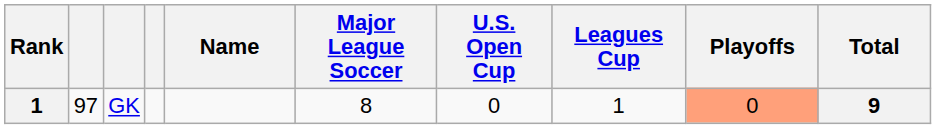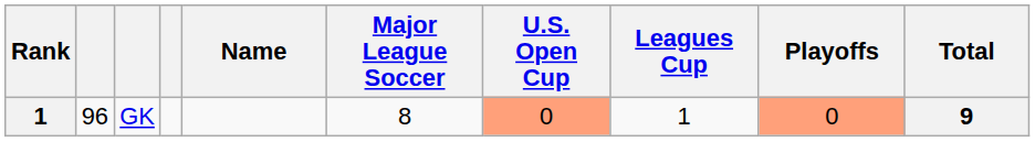GK | column 2: 97 -> 96
GK | U.S. Open Cup: no background -> lightsalmon background
